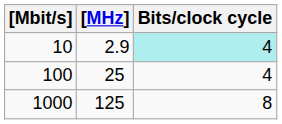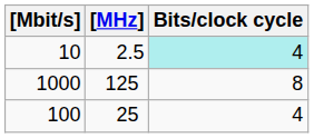10 | [MHz]: 2.9 -> 2.5
rows swapped: 100 <-> 1000
